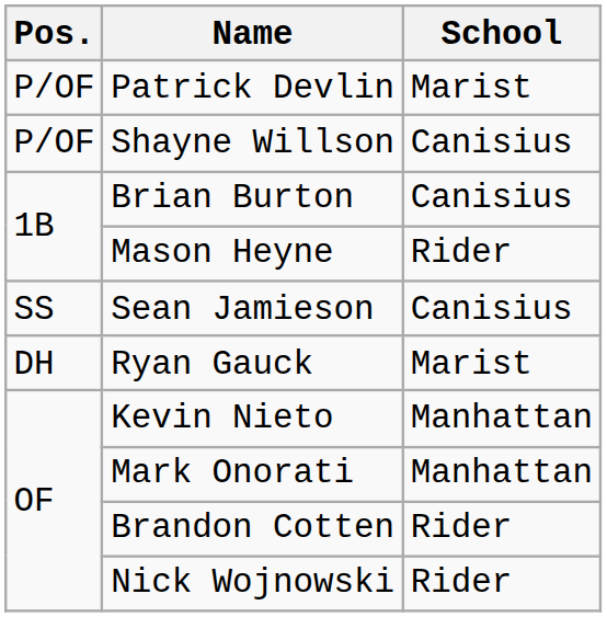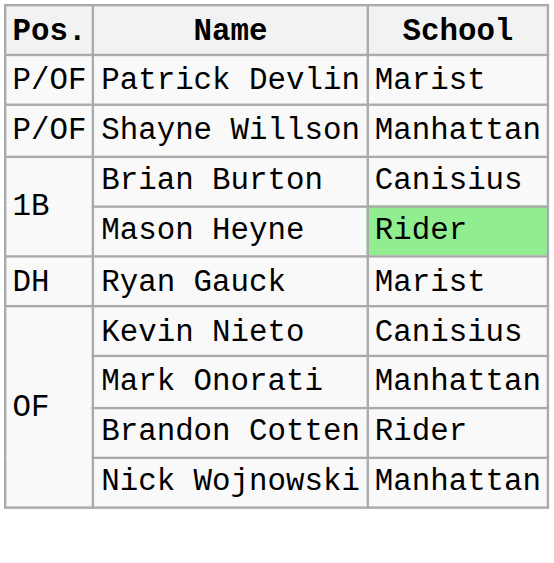Shayne Willson | School: Canisius -> Manhattan
Mason Heyne | School: no background -> lightgreen background
- row: SS | Sean Jamieson | Canisius
Kevin Nieto | School: Manhattan -> Canisius
Nick Wojnowski | School: Rider -> Manhattan
